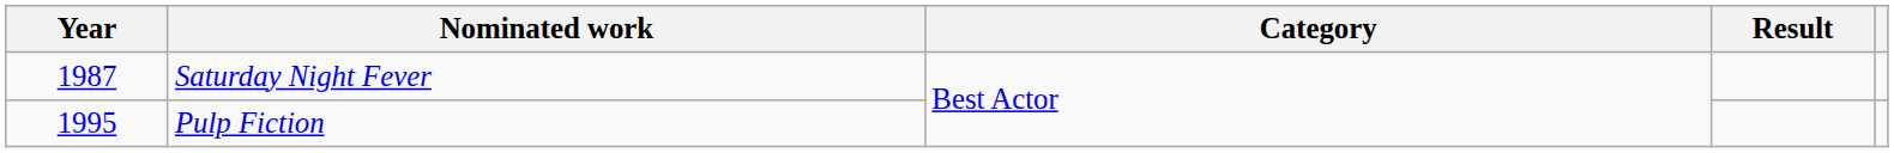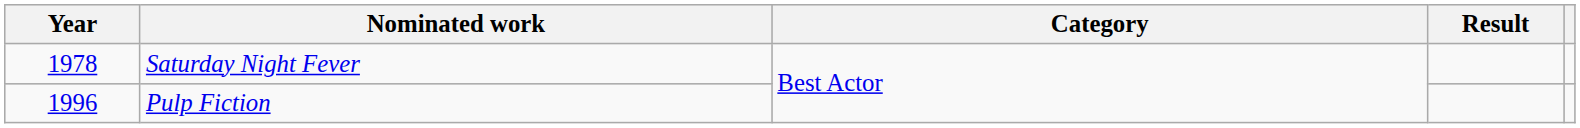Saturday Night Fever | Year: 1987 -> 1978
Pulp Fiction | Year: 1995 -> 1996
